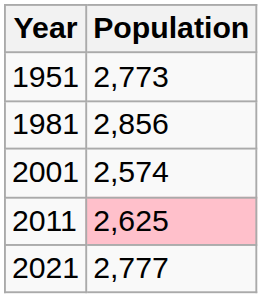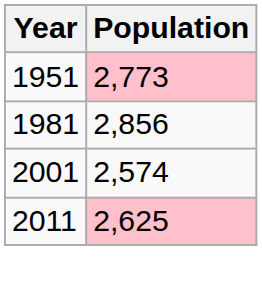1951 | Population: no background -> pink background
- row: 2021 | 2,777
